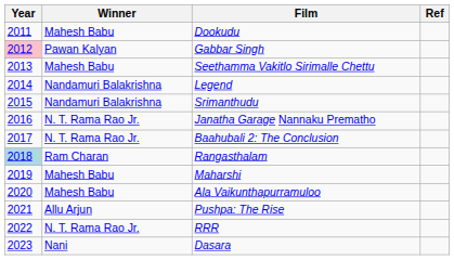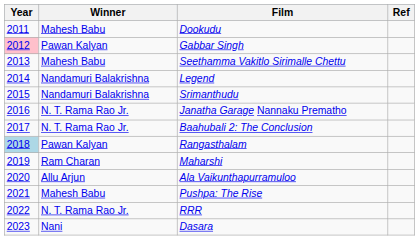Rangasthalam | Winner: Ram Charan -> Pawan Kalyan
Maharshi | Winner: Mahesh Babu -> Ram Charan
Ala Vaikunthapurramuloo | Winner: Mahesh Babu -> Allu Arjun
Pushpa: The Rise | Winner: Allu Arjun -> Mahesh Babu
